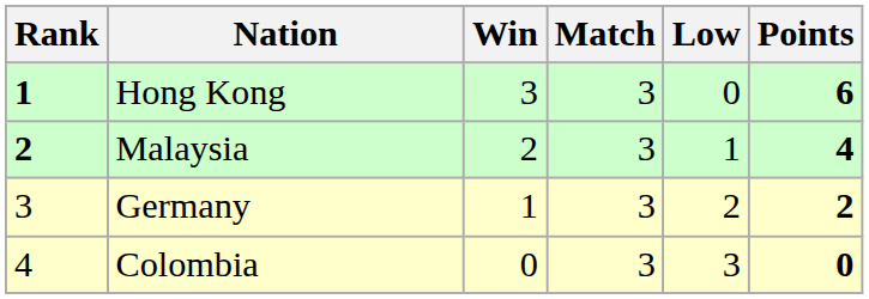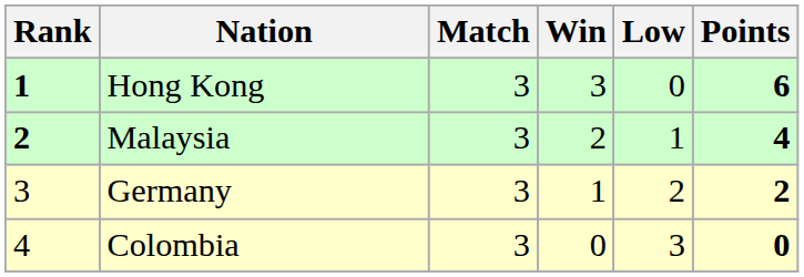columns swapped: Match <-> Win
